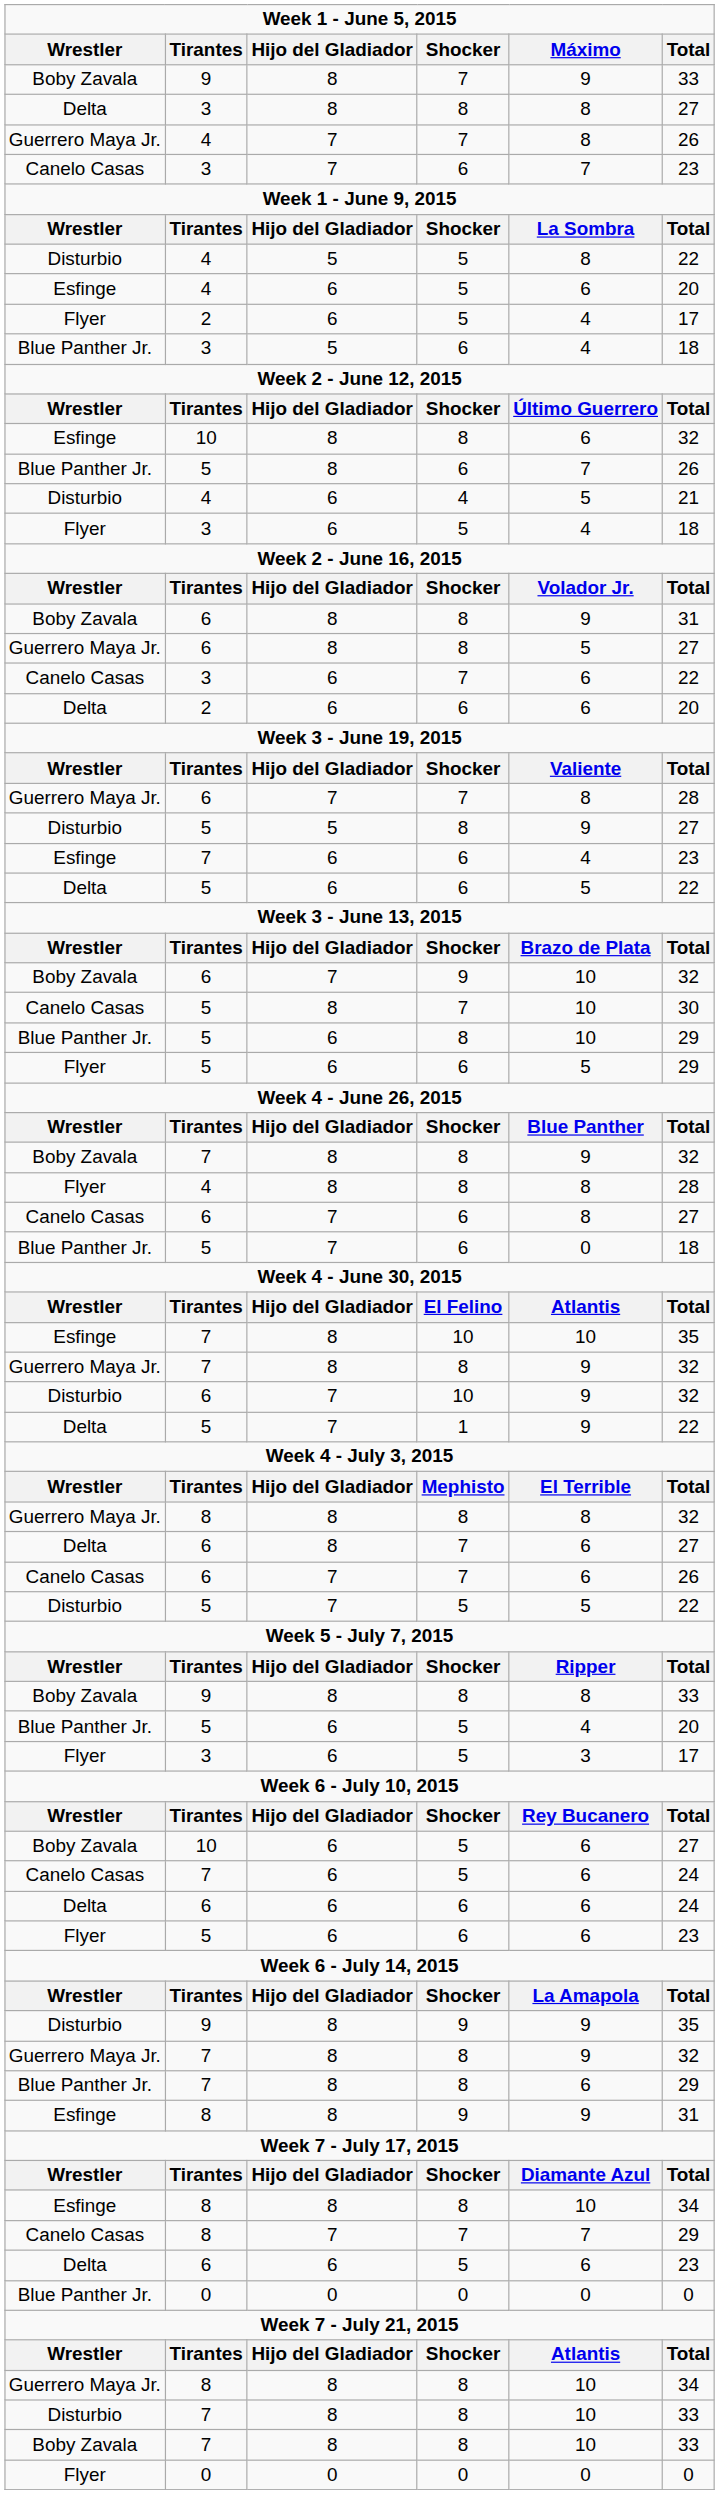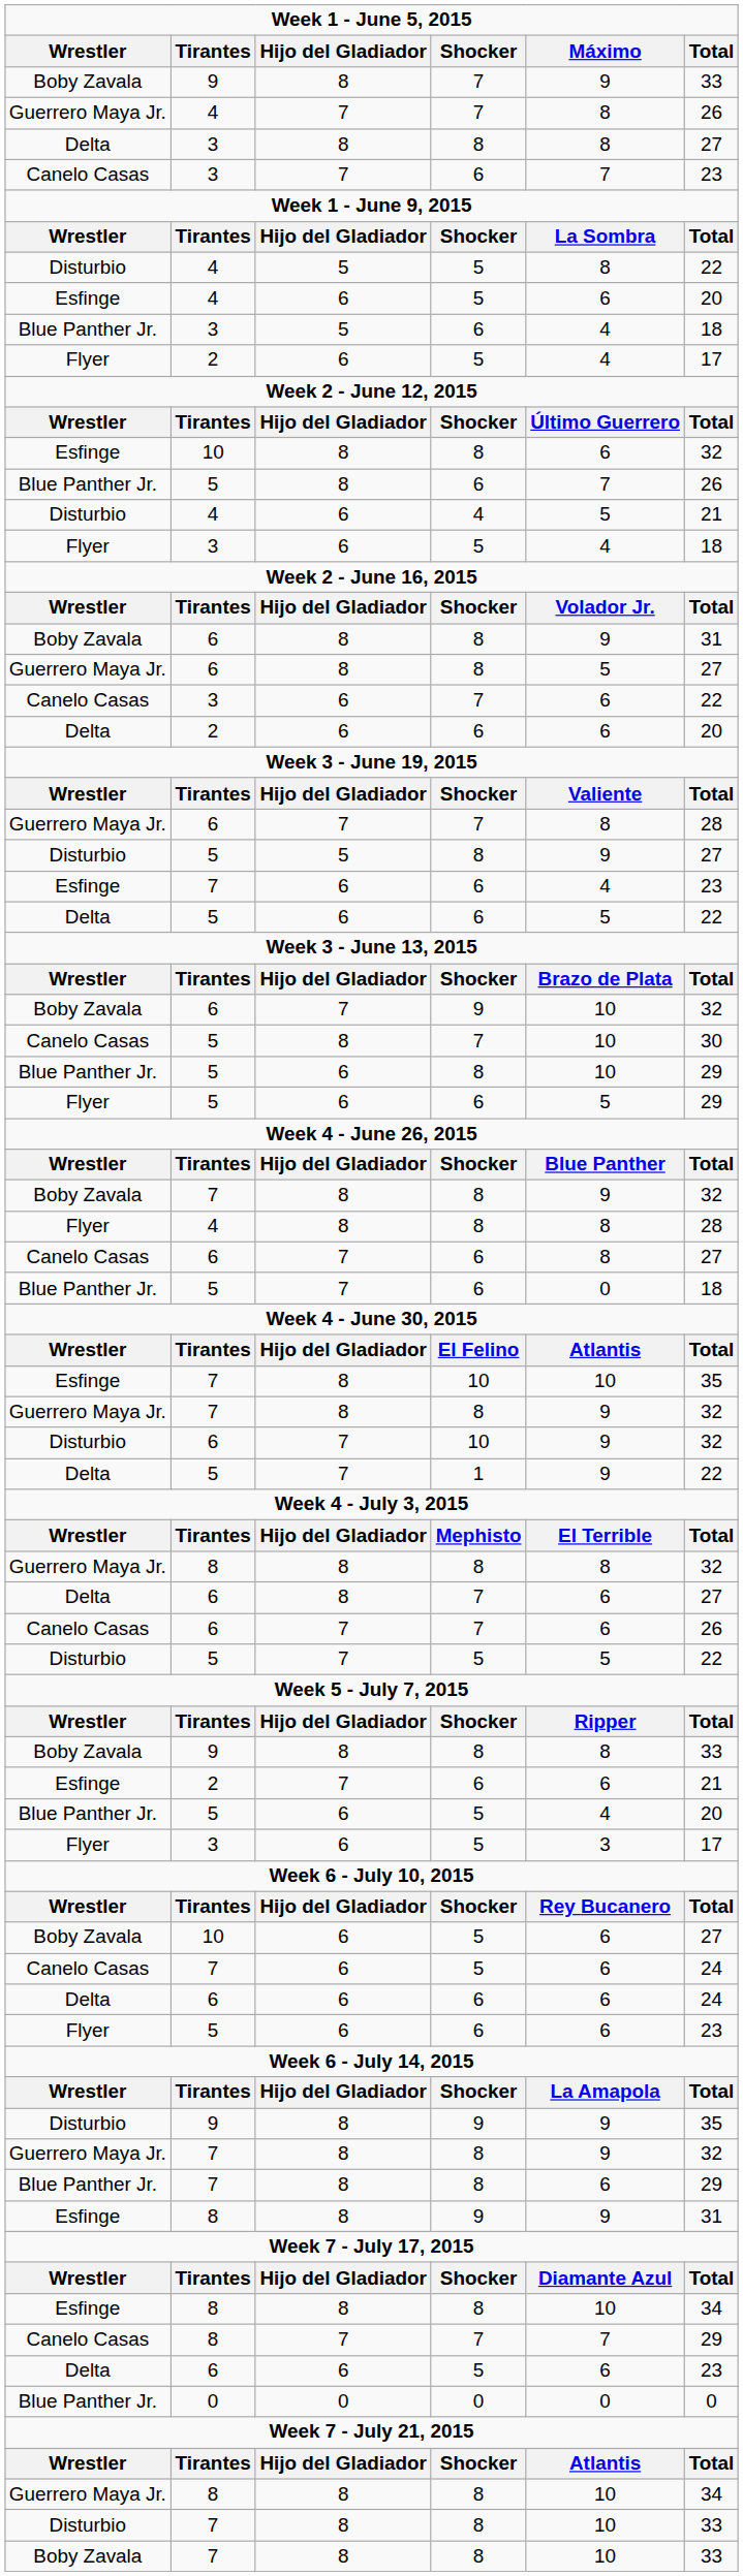rows swapped: Delta / 3 <-> Guerrero Maya Jr. / 4
rows swapped: Blue Panther Jr. / 3 <-> Flyer / 2
+ row: Esfinge | 2 | 7 | 6 | 6 | 21
- row: Flyer | 0 | 0 | 0 | 0 | 0
